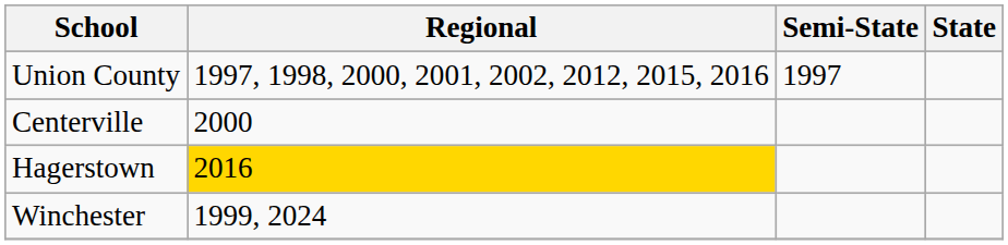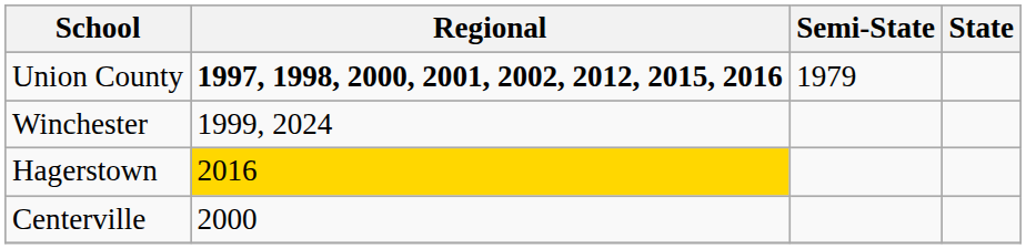Union County | Regional: normal -> bold
Union County | Semi-State: 1997 -> 1979
rows swapped: Centerville <-> Winchester
